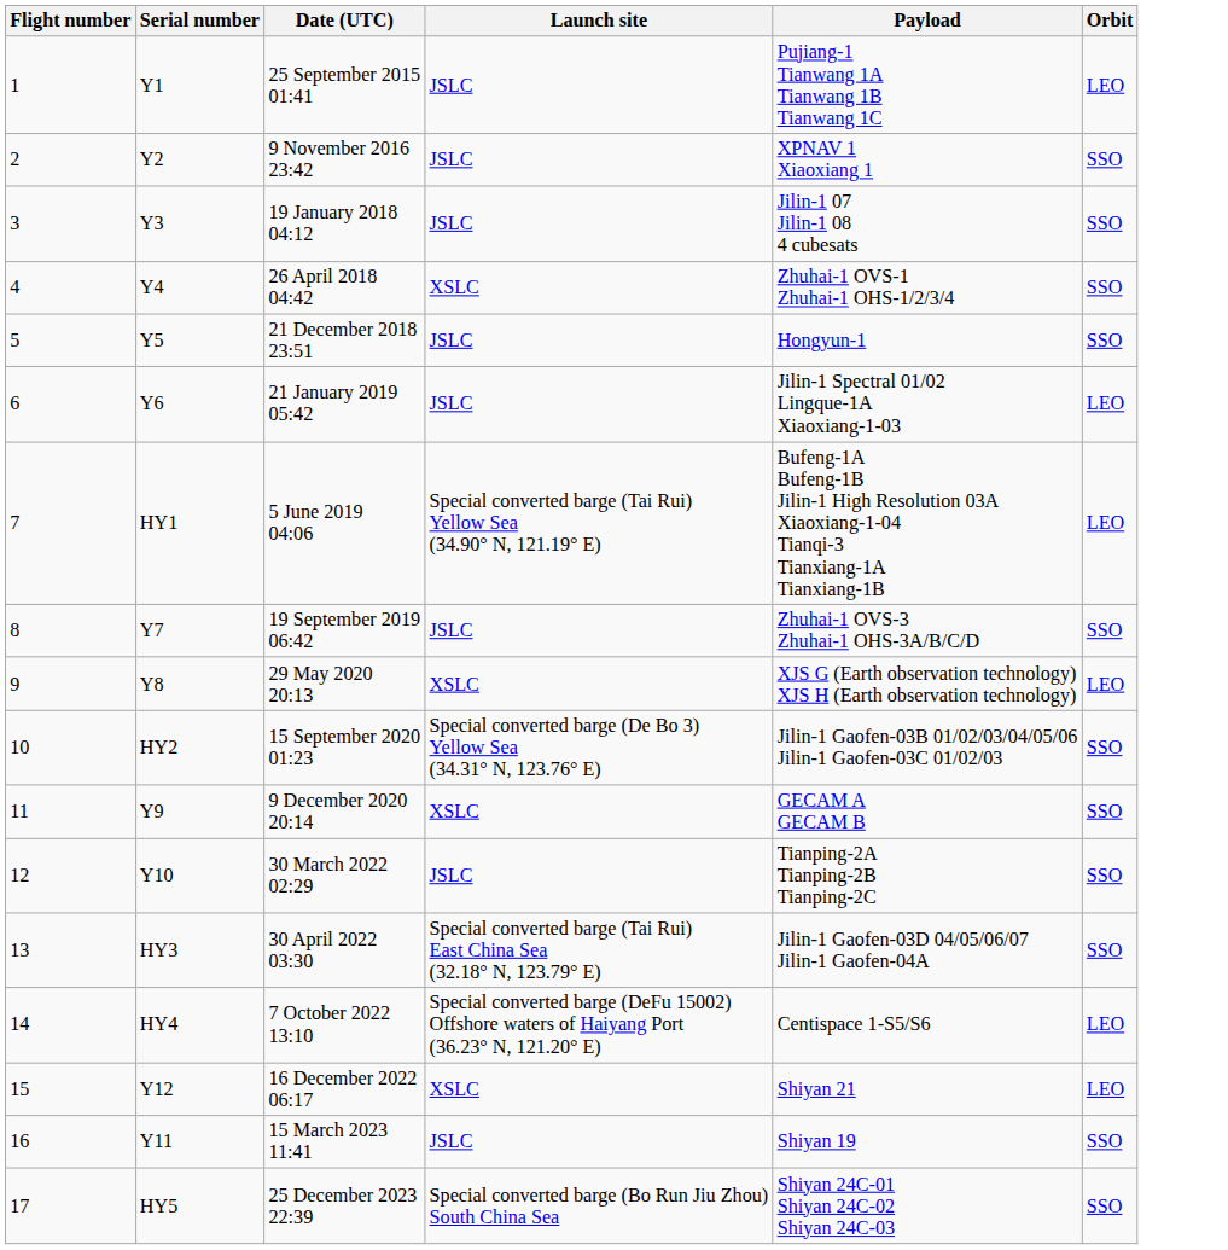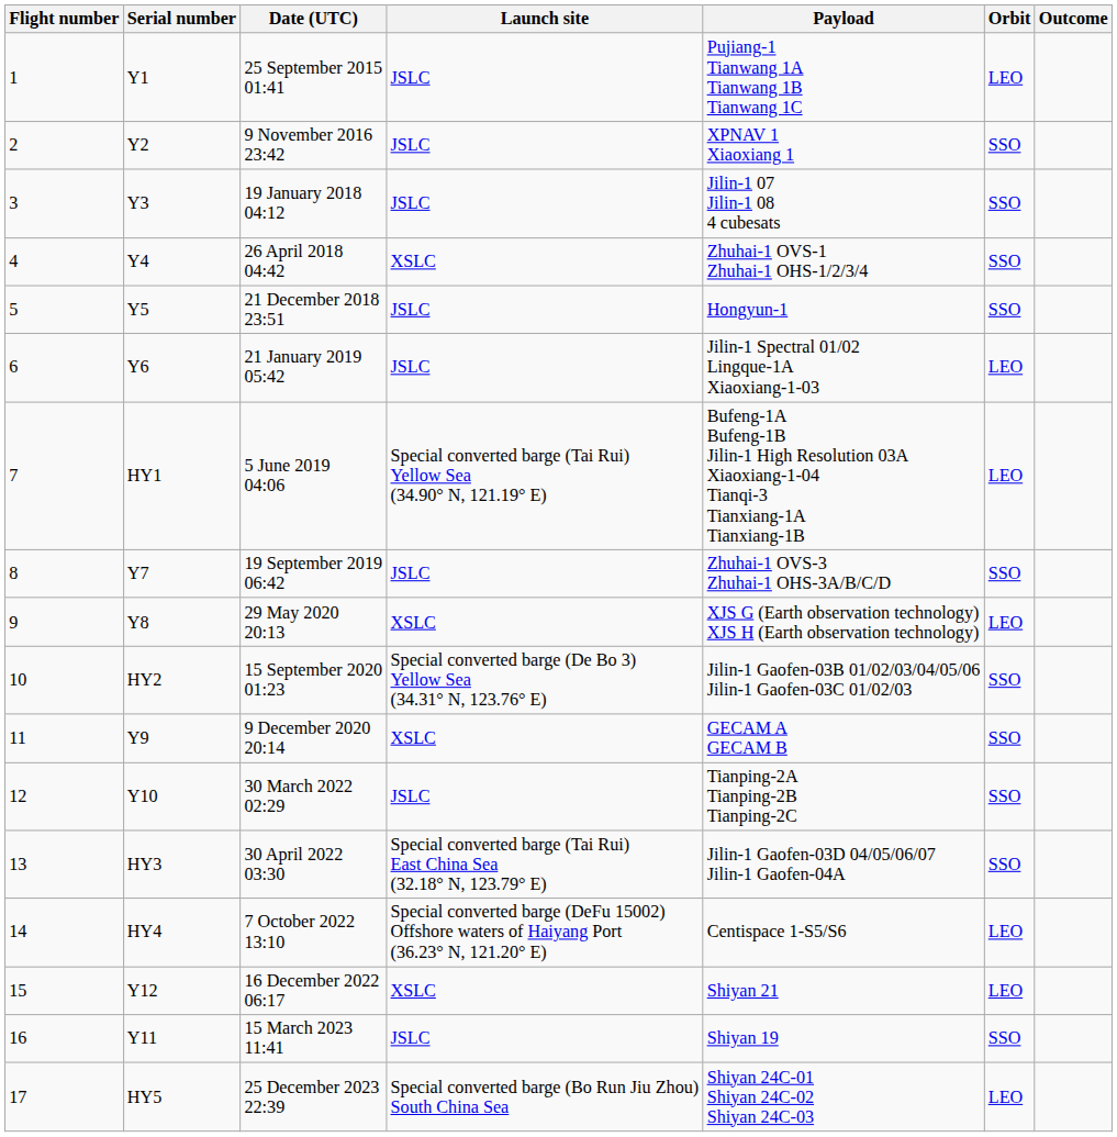+ column: Outcome
25 December 2023 22:39 | Orbit: SSO -> LEO
